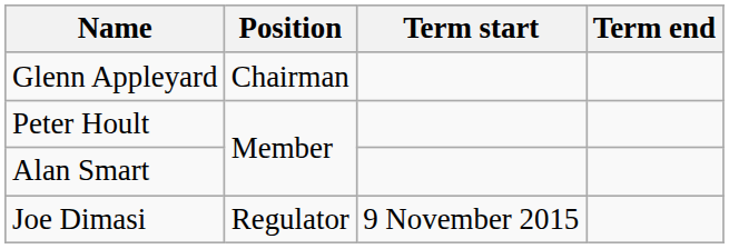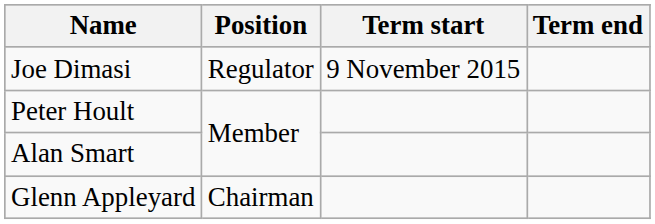rows swapped: Glenn Appleyard <-> Joe Dimasi
